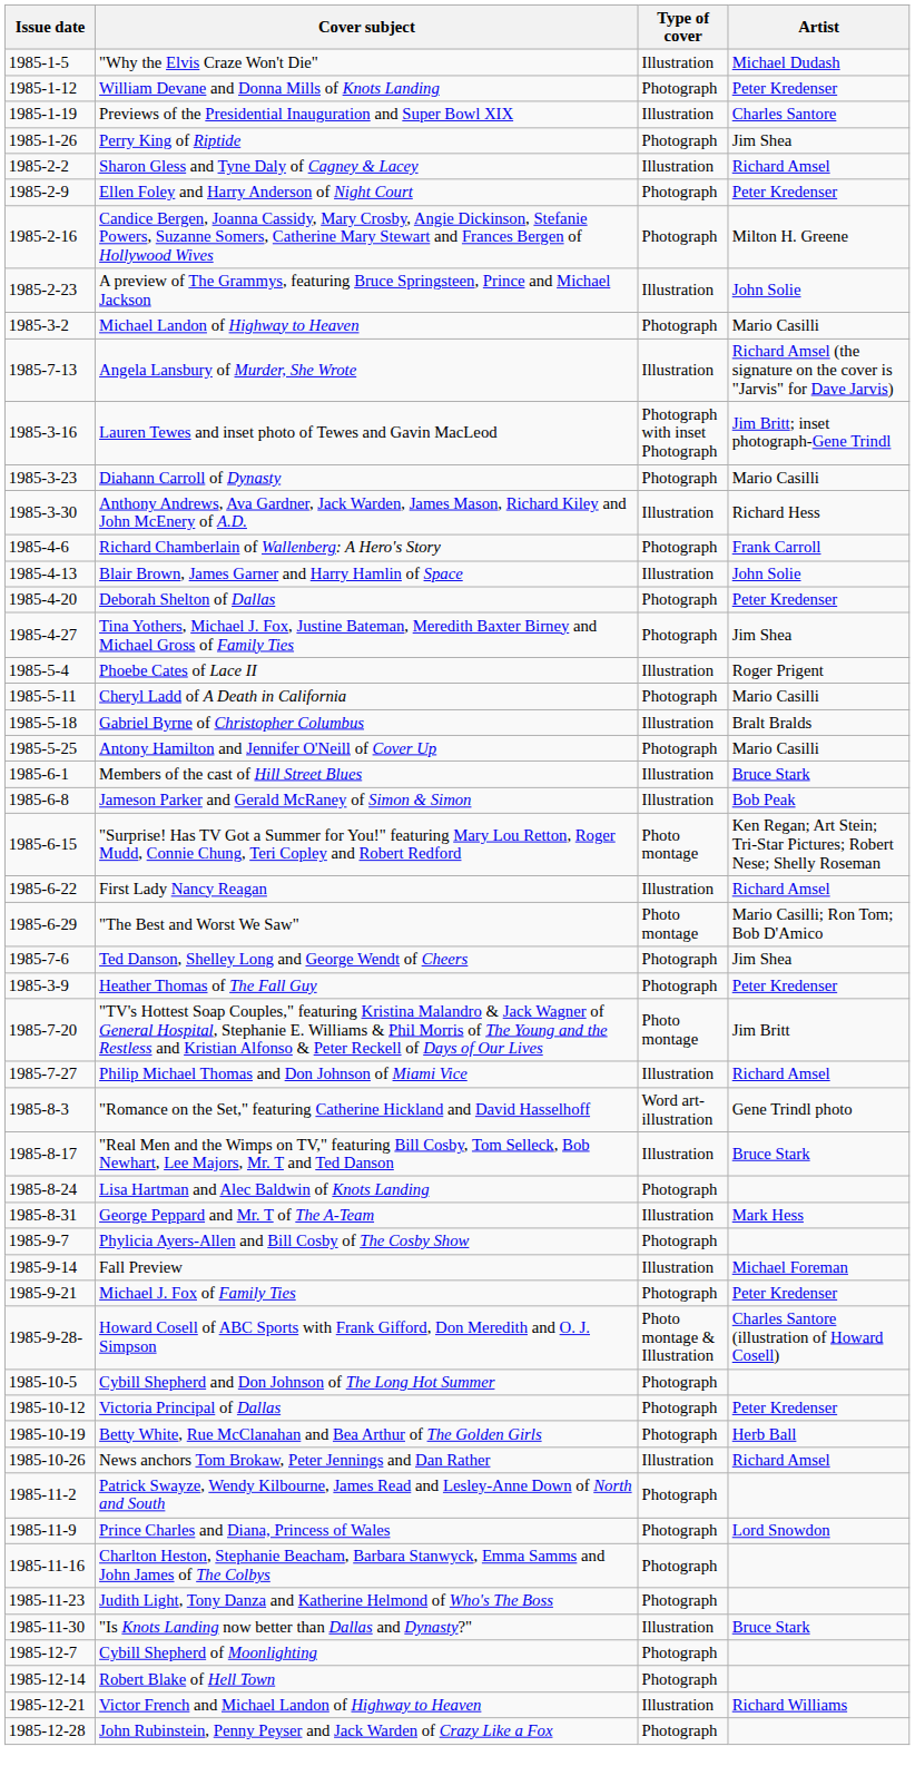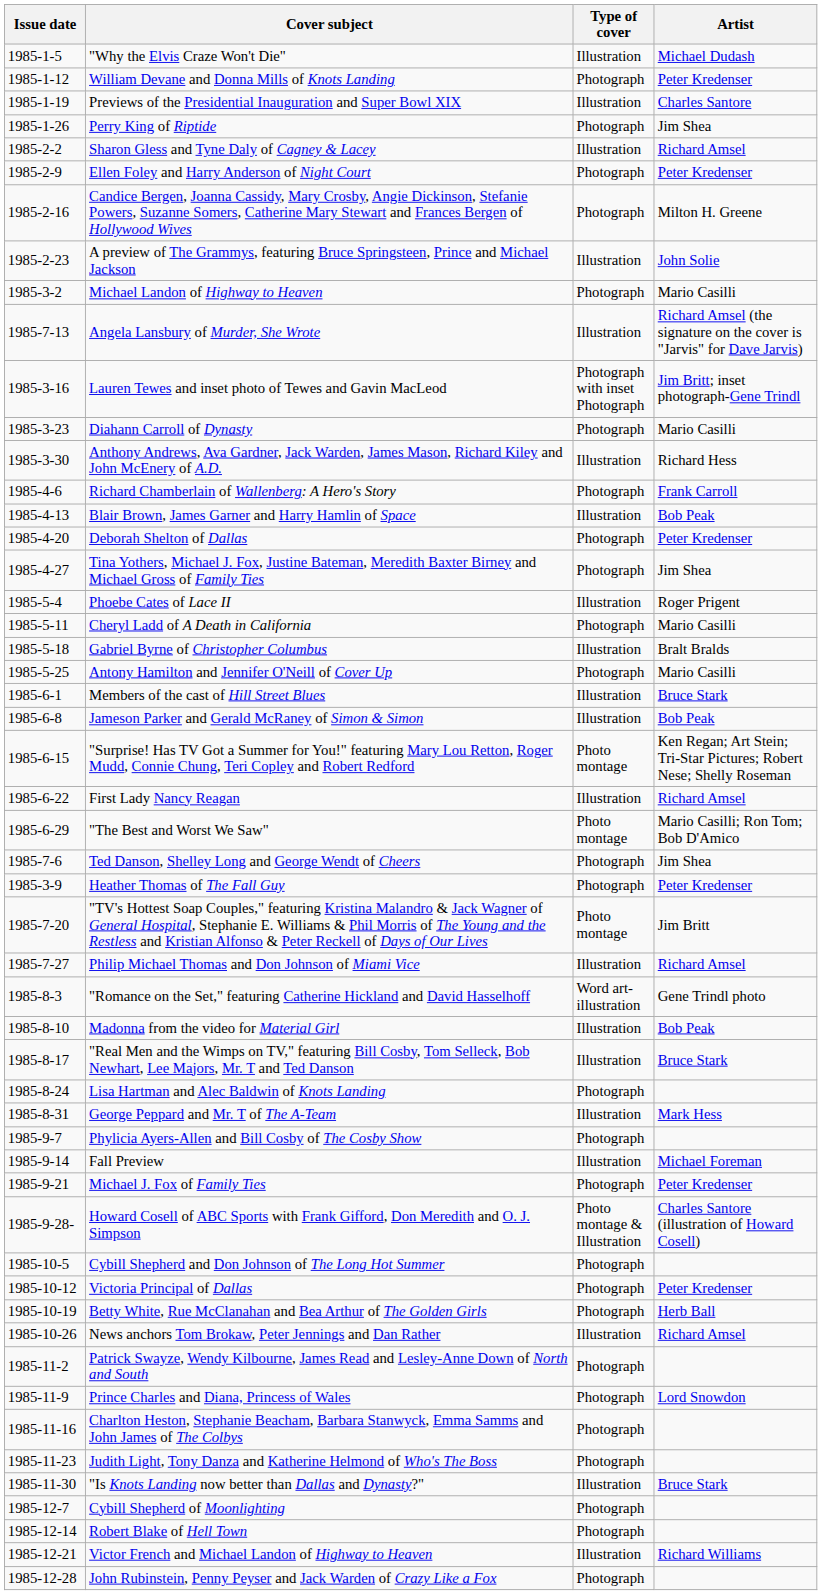Blair Brown, James Garner and Harry Hamlin of Space | Artist: John Solie -> Bob Peak
+ row: 1985-8-10 | Madonna from the video for Material Girl | Illustration | Bob Peak
